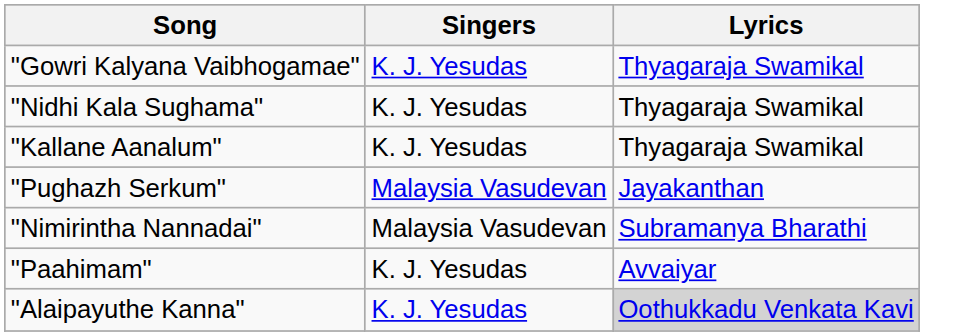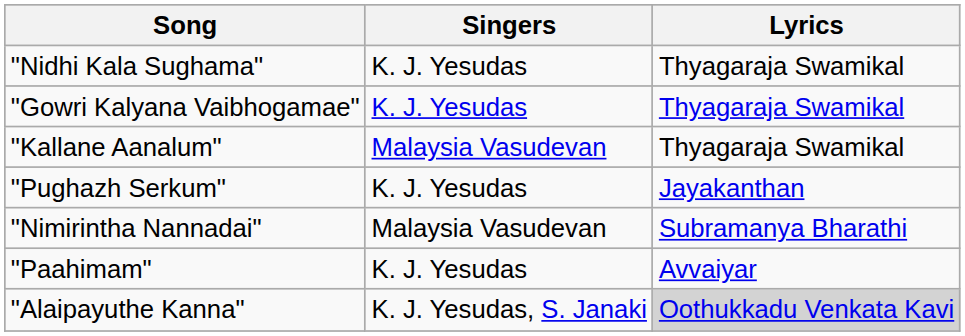rows swapped: "Gowri Kalyana Vaibhogamae" <-> "Nidhi Kala Sughama"
"Kallane Aanalum" | Singers: K. J. Yesudas -> Malaysia Vasudevan
"Pughazh Serkum" | Singers: Malaysia Vasudevan -> K. J. Yesudas
"Alaipayuthe Kanna" | Singers: K. J. Yesudas -> K. J. Yesudas, S. Janaki
